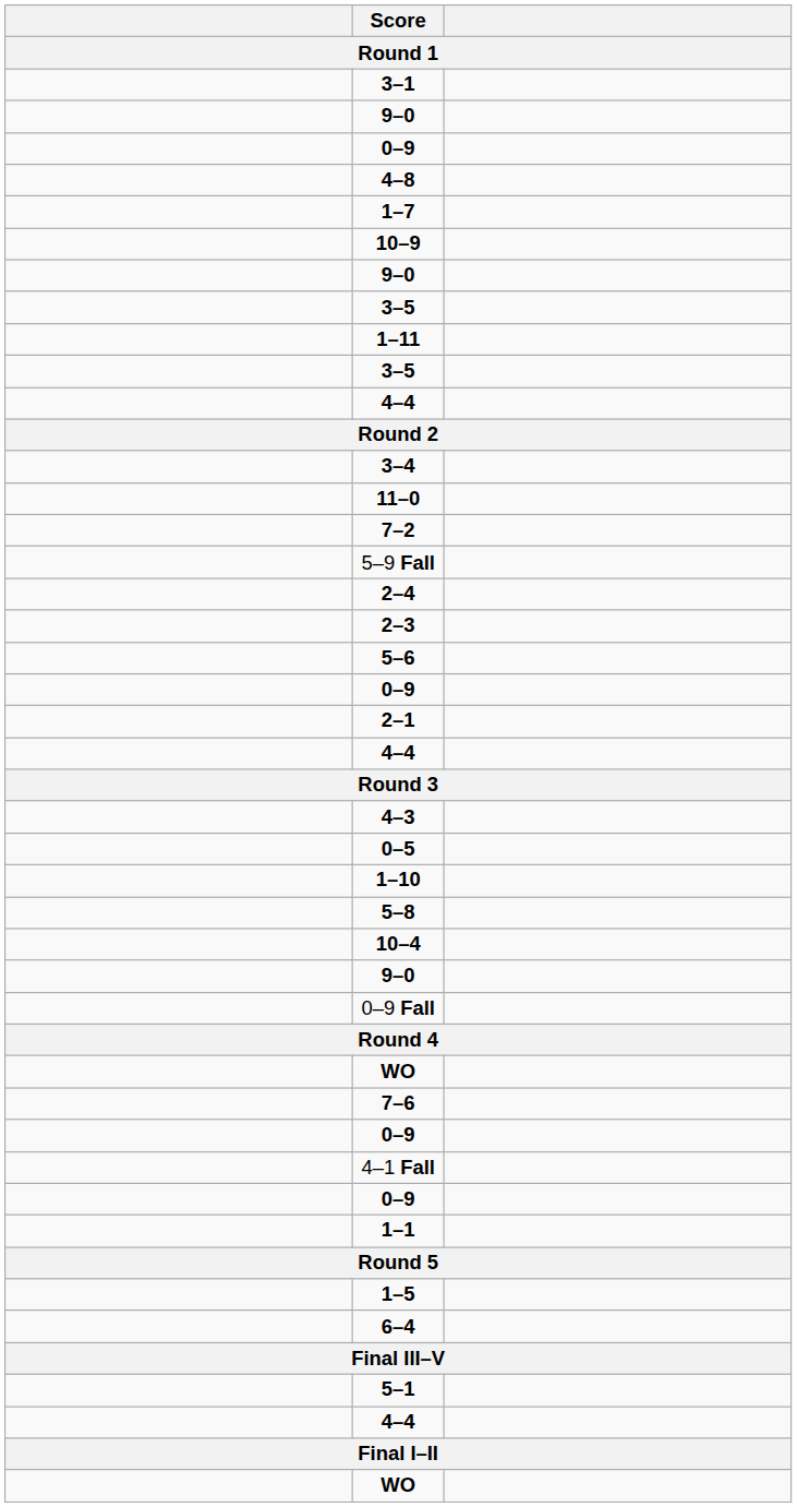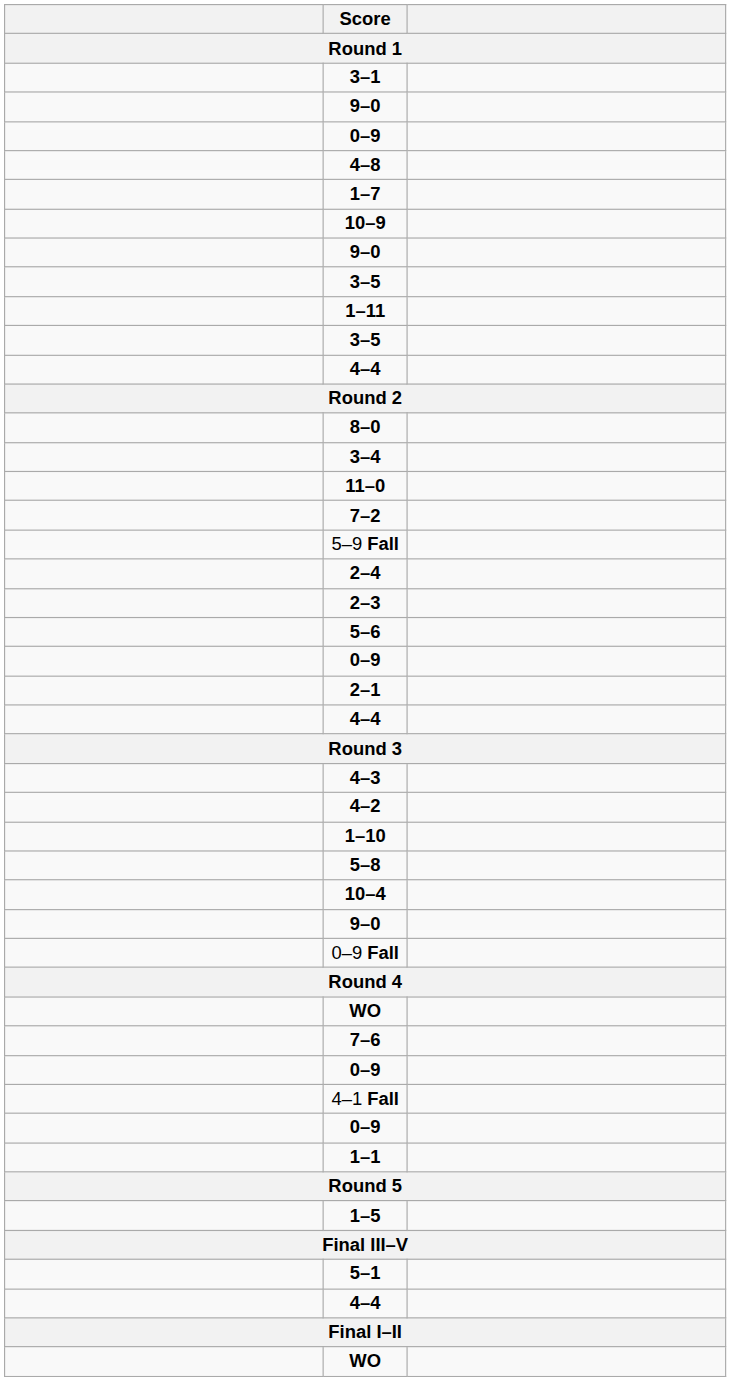+ row: 8–0
- row: 0–5
+ row: 4–2
- row: 6–4
